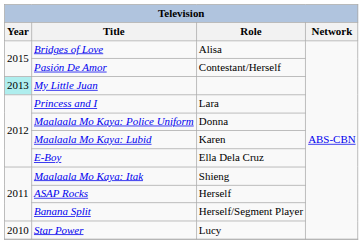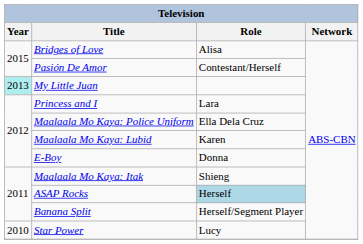Maalaala Mo Kaya: Police Uniform | Role: Donna -> Ella Dela Cruz
E-Boy | Role: Ella Dela Cruz -> Donna
ASAP Rocks | Role: no background -> lightblue background
